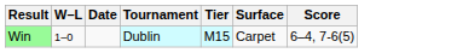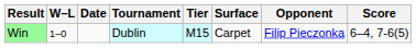+ column: Opponent | Filip Pieczonka
